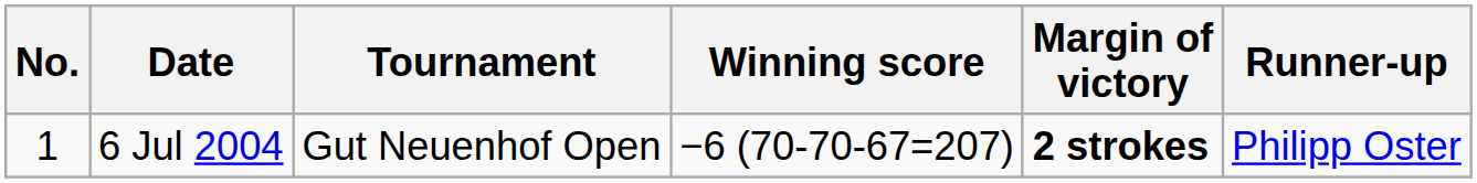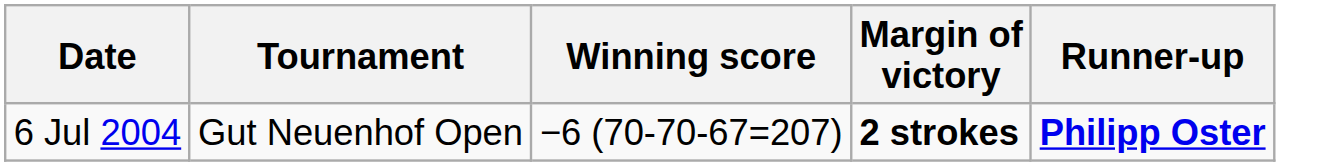- column: No. | 1
6 Jul 2004 | Runner-up: normal -> bold
